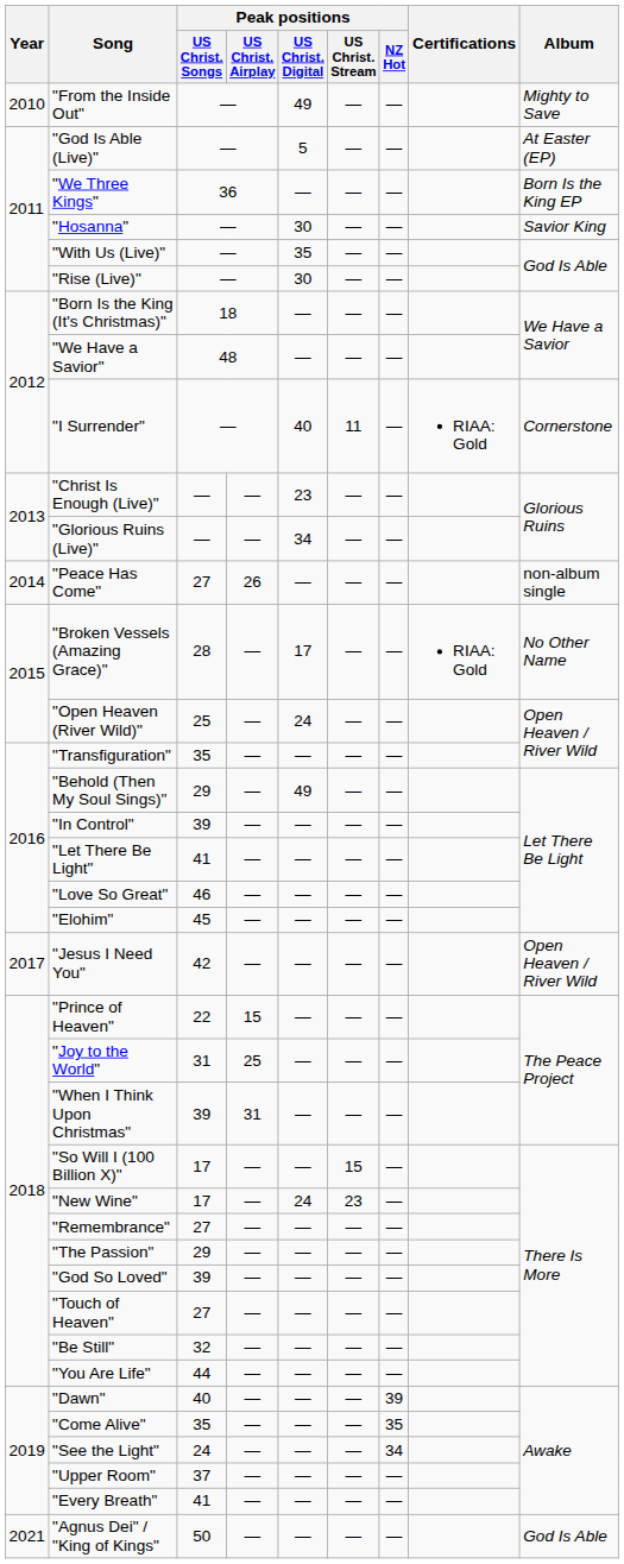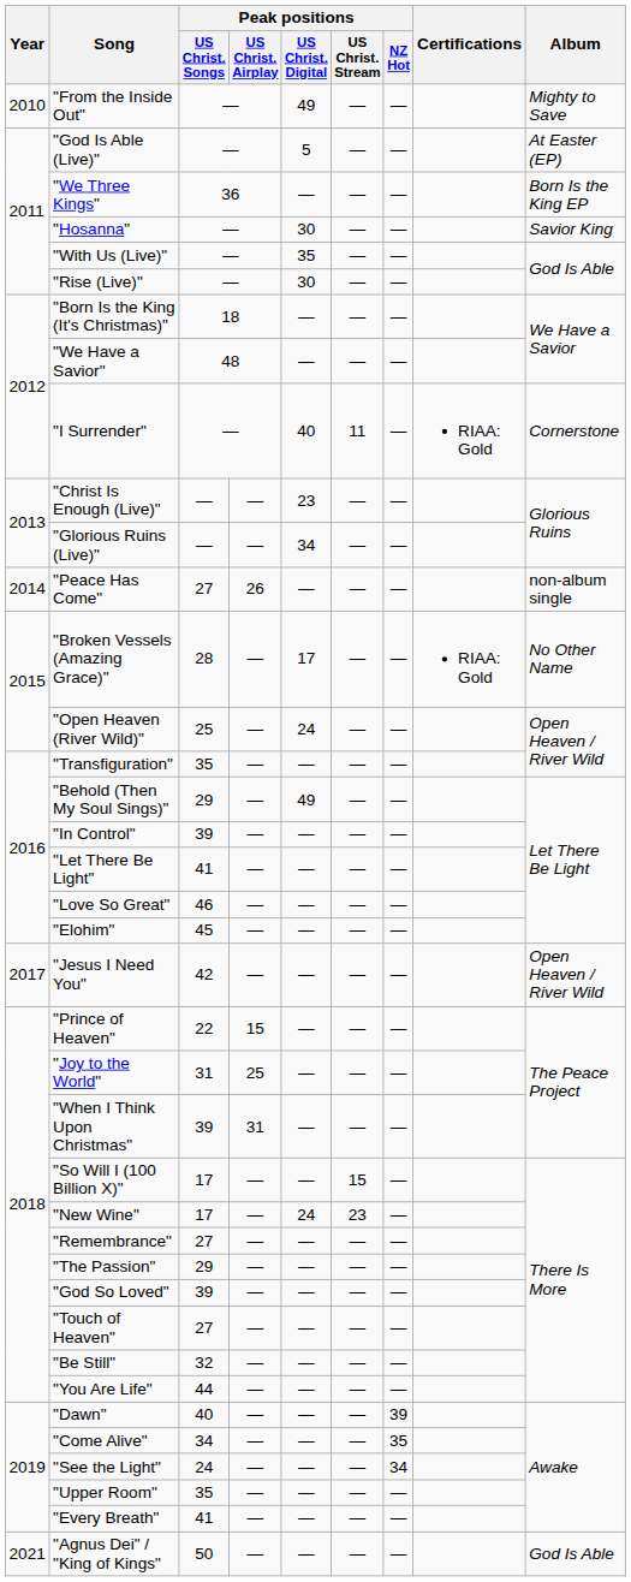"Come Alive" | Peak positions / US Christ. Songs: 35 -> 34
"Upper Room" | Peak positions / US Christ. Songs: 37 -> 35
